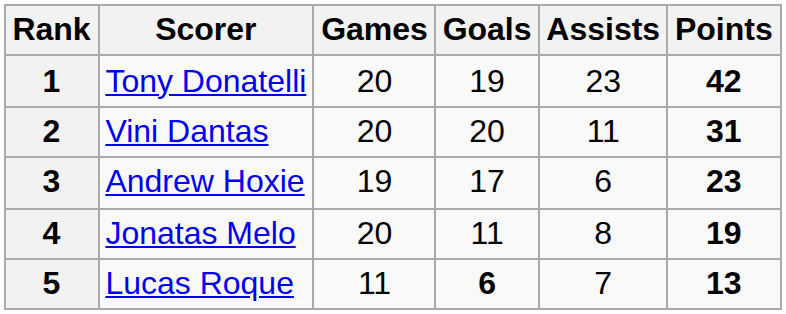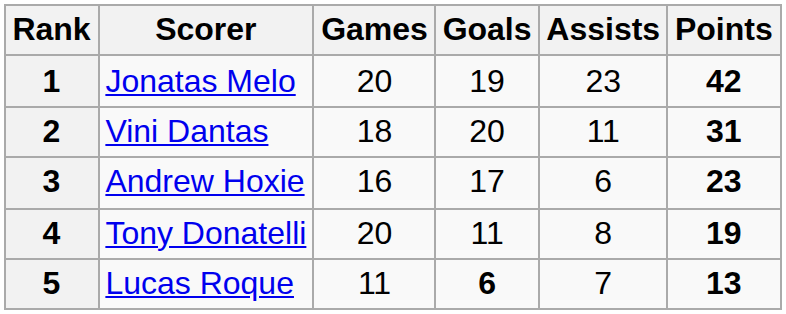1 | Scorer: Tony Donatelli -> Jonatas Melo
2 | Games: 20 -> 18
3 | Games: 19 -> 16
4 | Scorer: Jonatas Melo -> Tony Donatelli
